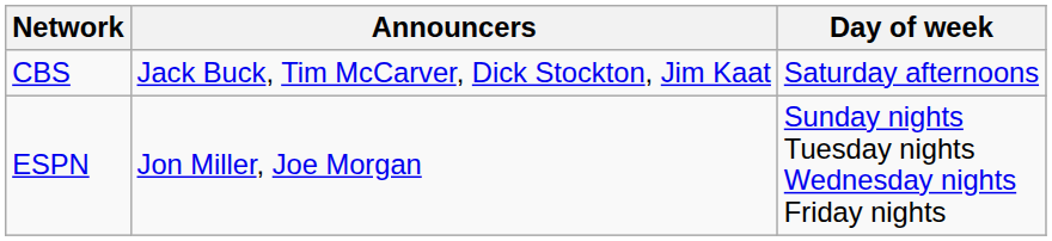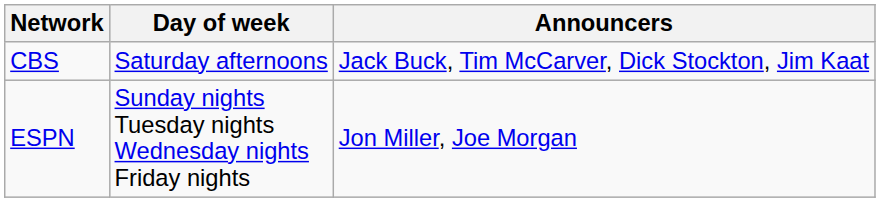columns swapped: Day of week <-> Announcers
